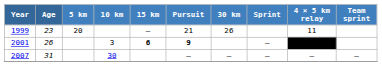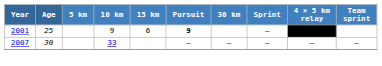- row: 1999 | 23 | 20 | — | 21 | 26 | 11
2001 | Age: 26 -> 25
2001 | 10 km: 3 -> 9
2001 | 15 km: bold -> normal
2007 | Age: 31 -> 30
2007 | 10 km: 30 -> 33
